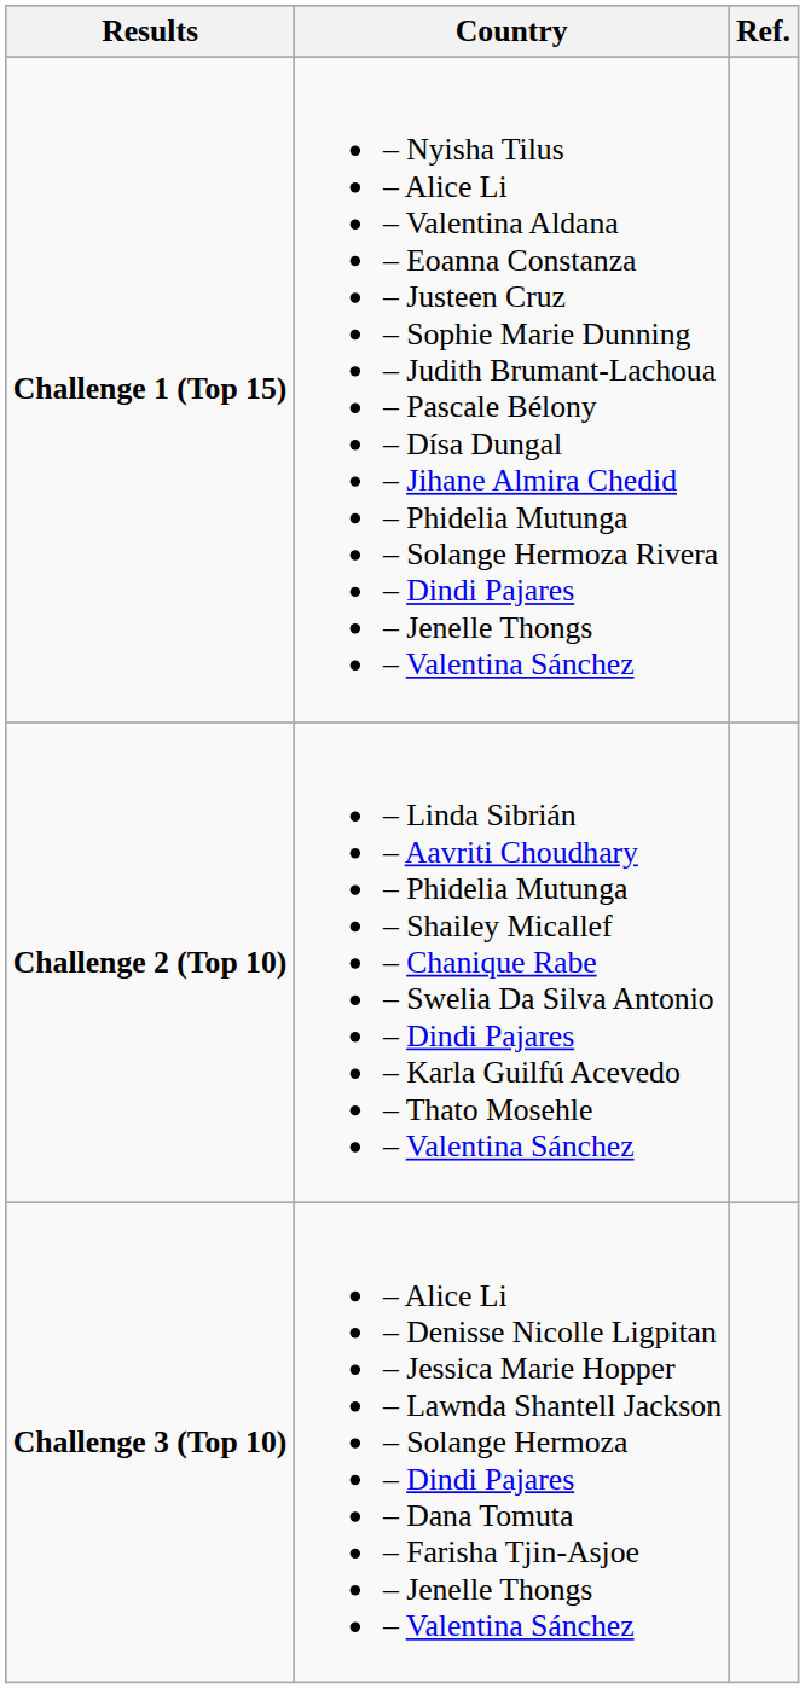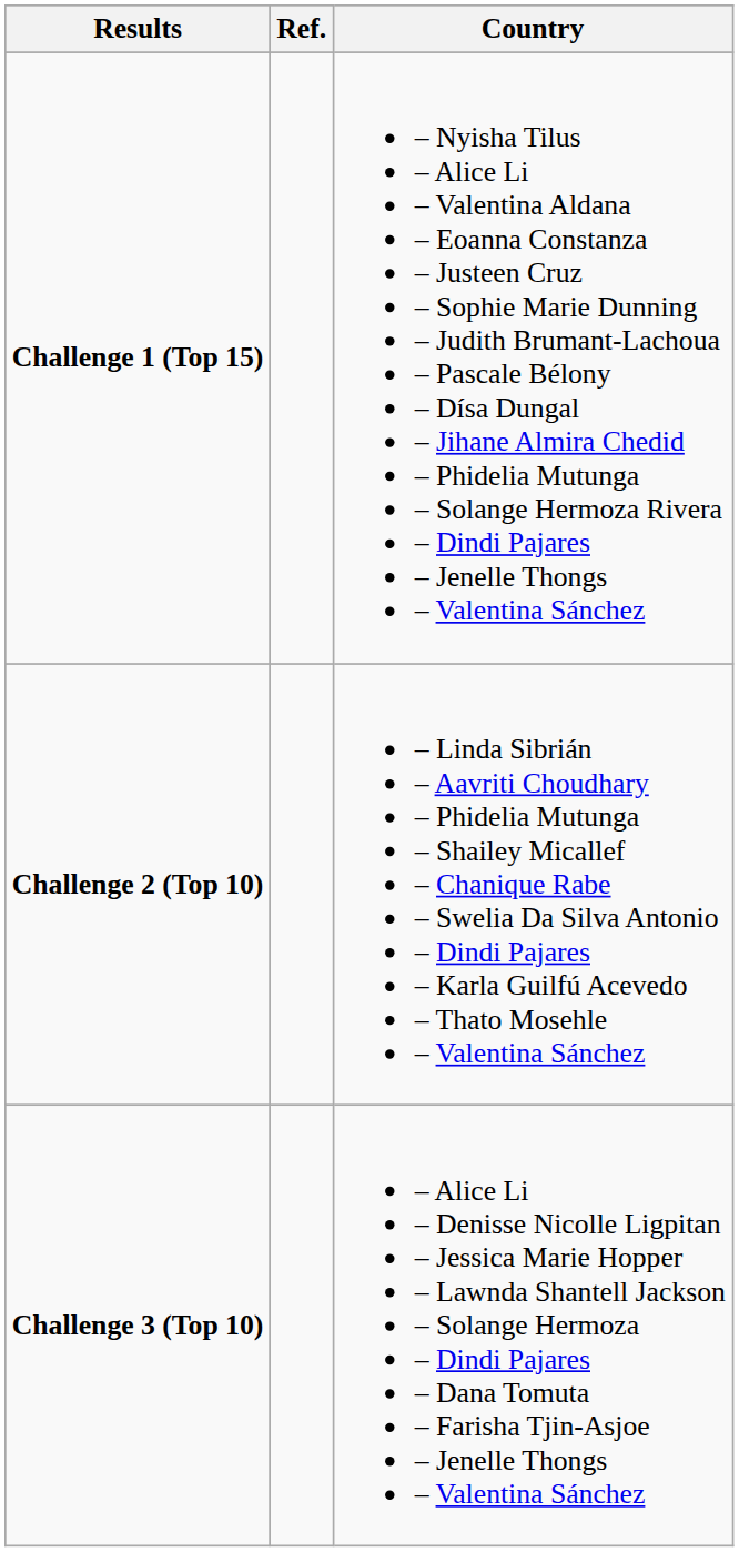columns swapped: Country <-> Ref.
